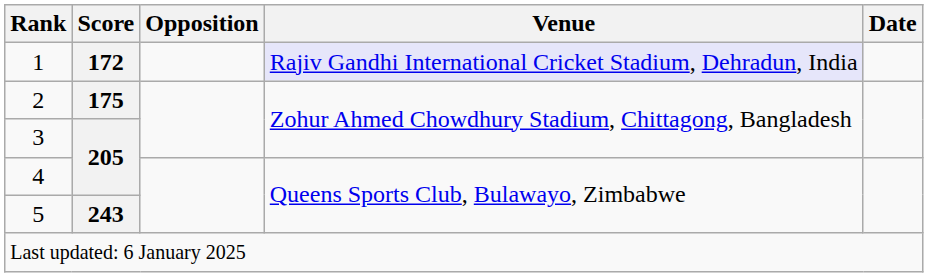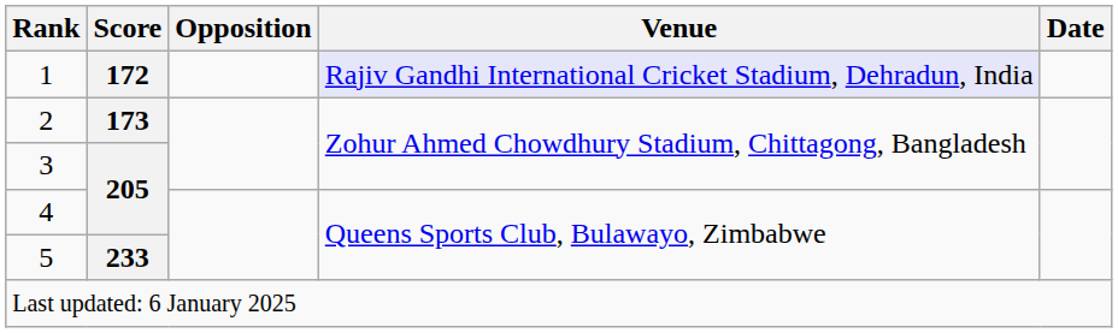2 | Score: 175 -> 173
5 | Score: 243 -> 233
